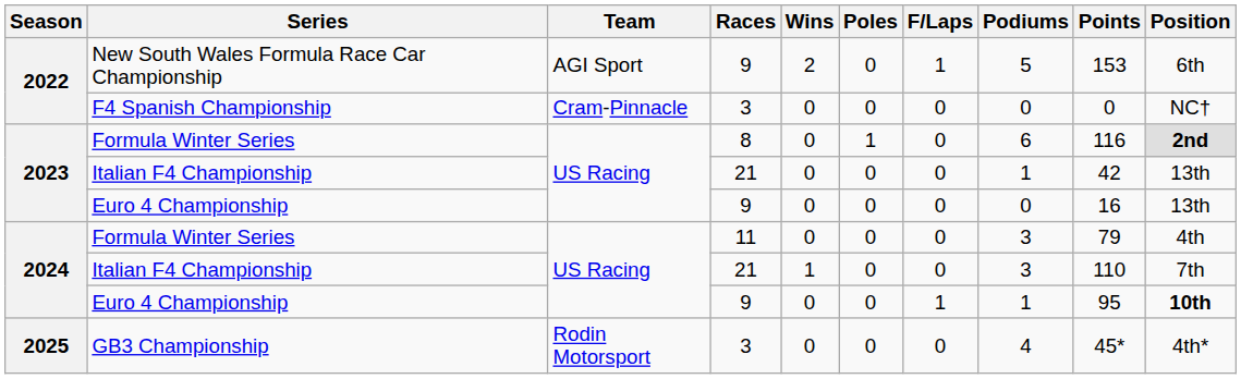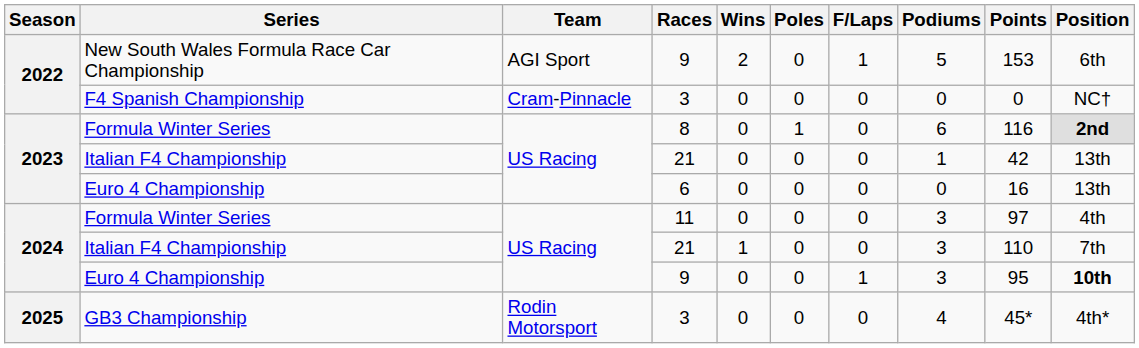2023 / Euro 4 Championship | Races: 9 -> 6
2024 / Formula Winter Series | Points: 79 -> 97
2024 / Euro 4 Championship | Podiums: 1 -> 3
